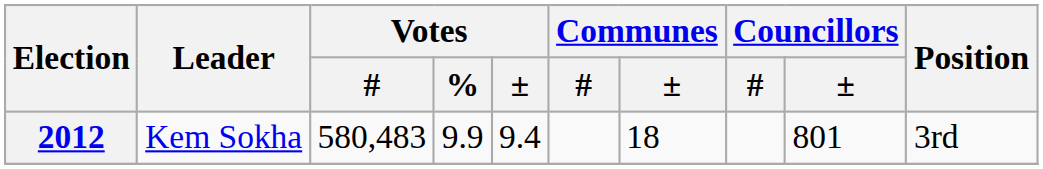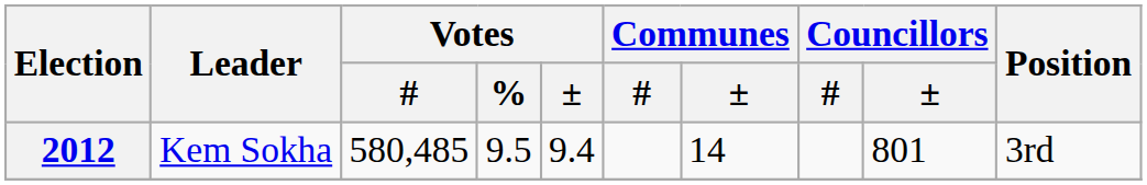2012 | Votes / #: 580,483 -> 580,485
2012 | Votes / %: 9.9 -> 9.5
2012 | Communes / ±: 18 -> 14
